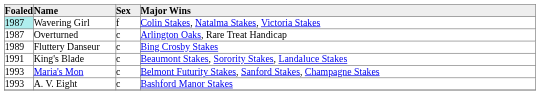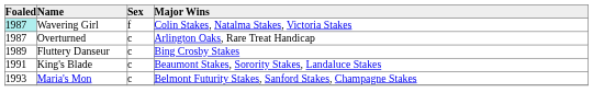- row: 1993 | A. V. Eight | c | Bashford Manor Stakes
